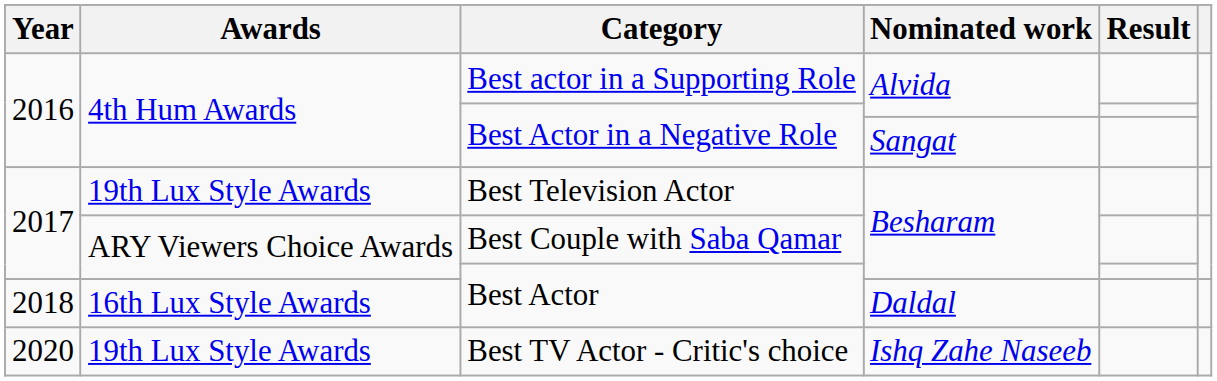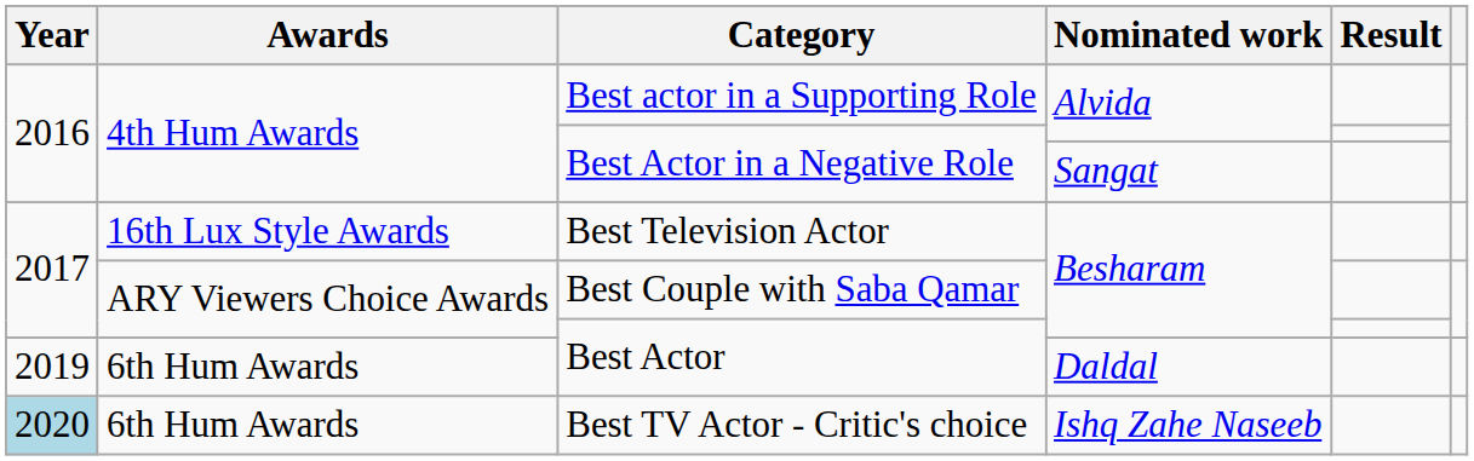Best Television Actor | Awards: 19th Lux Style Awards -> 16th Lux Style Awards
Best Actor / Daldal | Year: 2018 -> 2019
Best Actor / Daldal | Awards: 16th Lux Style Awards -> 6th Hum Awards
Best TV Actor - Critic's choice | Year: no background -> lightblue background
Best TV Actor - Critic's choice | Awards: 19th Lux Style Awards -> 6th Hum Awards
